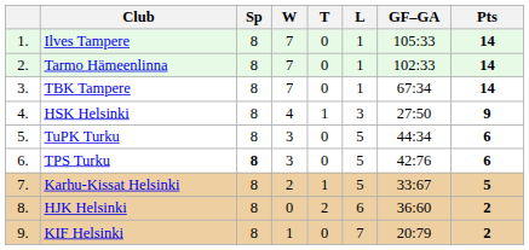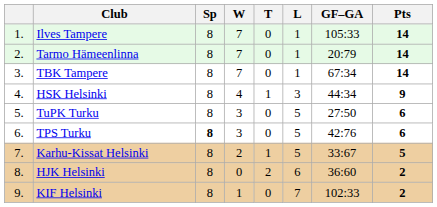Tarmo Hämeenlinna | GF–GA: 102:33 -> 20:79
HSK Helsinki | GF–GA: 27:50 -> 44:34
TuPK Turku | GF–GA: 44:34 -> 27:50
KIF Helsinki | GF–GA: 20:79 -> 102:33
